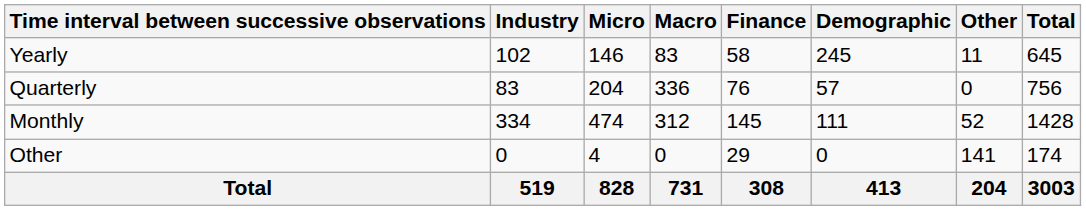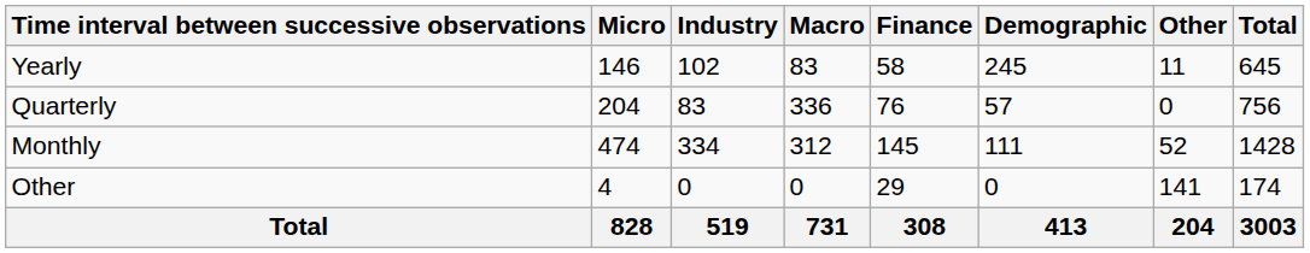columns swapped: Micro <-> Industry
